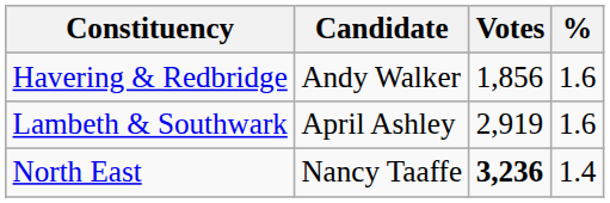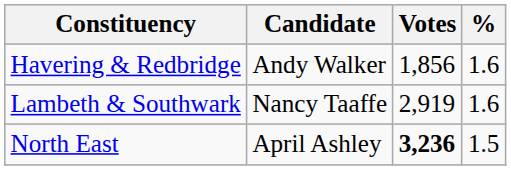Lambeth & Southwark | Candidate: April Ashley -> Nancy Taaffe
North East | Candidate: Nancy Taaffe -> April Ashley
North East | %: 1.4 -> 1.5
